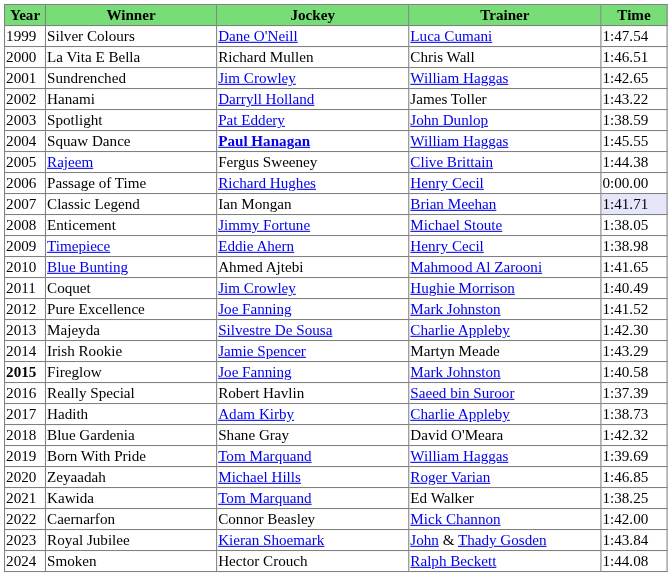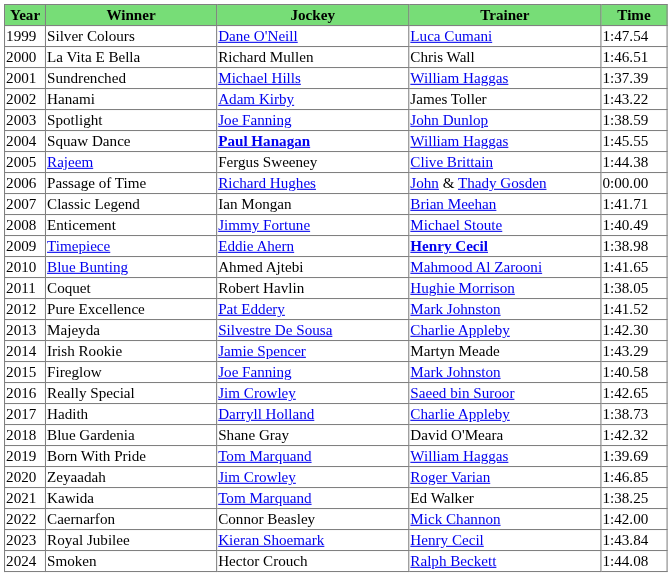Sundrenched | Jockey: Jim Crowley -> Michael Hills
Sundrenched | Time: 1:42.65 -> 1:37.39
Hanami | Jockey: Darryll Holland -> Adam Kirby
Spotlight | Jockey: Pat Eddery -> Joe Fanning
Passage of Time | Trainer: Henry Cecil -> John & Thady Gosden
Classic Legend | Time: lavender background -> no background
Enticement | Time: 1:38.05 -> 1:40.49
Timepiece | Trainer: normal -> bold
Coquet | Jockey: Jim Crowley -> Robert Havlin
Coquet | Time: 1:40.49 -> 1:38.05
Pure Excellence | Jockey: Joe Fanning -> Pat Eddery
Fireglow | Year: bold -> normal
Really Special | Jockey: Robert Havlin -> Jim Crowley
Really Special | Time: 1:37.39 -> 1:42.65
Hadith | Jockey: Adam Kirby -> Darryll Holland
Zeyaadah | Jockey: Michael Hills -> Jim Crowley
Royal Jubilee | Trainer: John & Thady Gosden -> Henry Cecil
